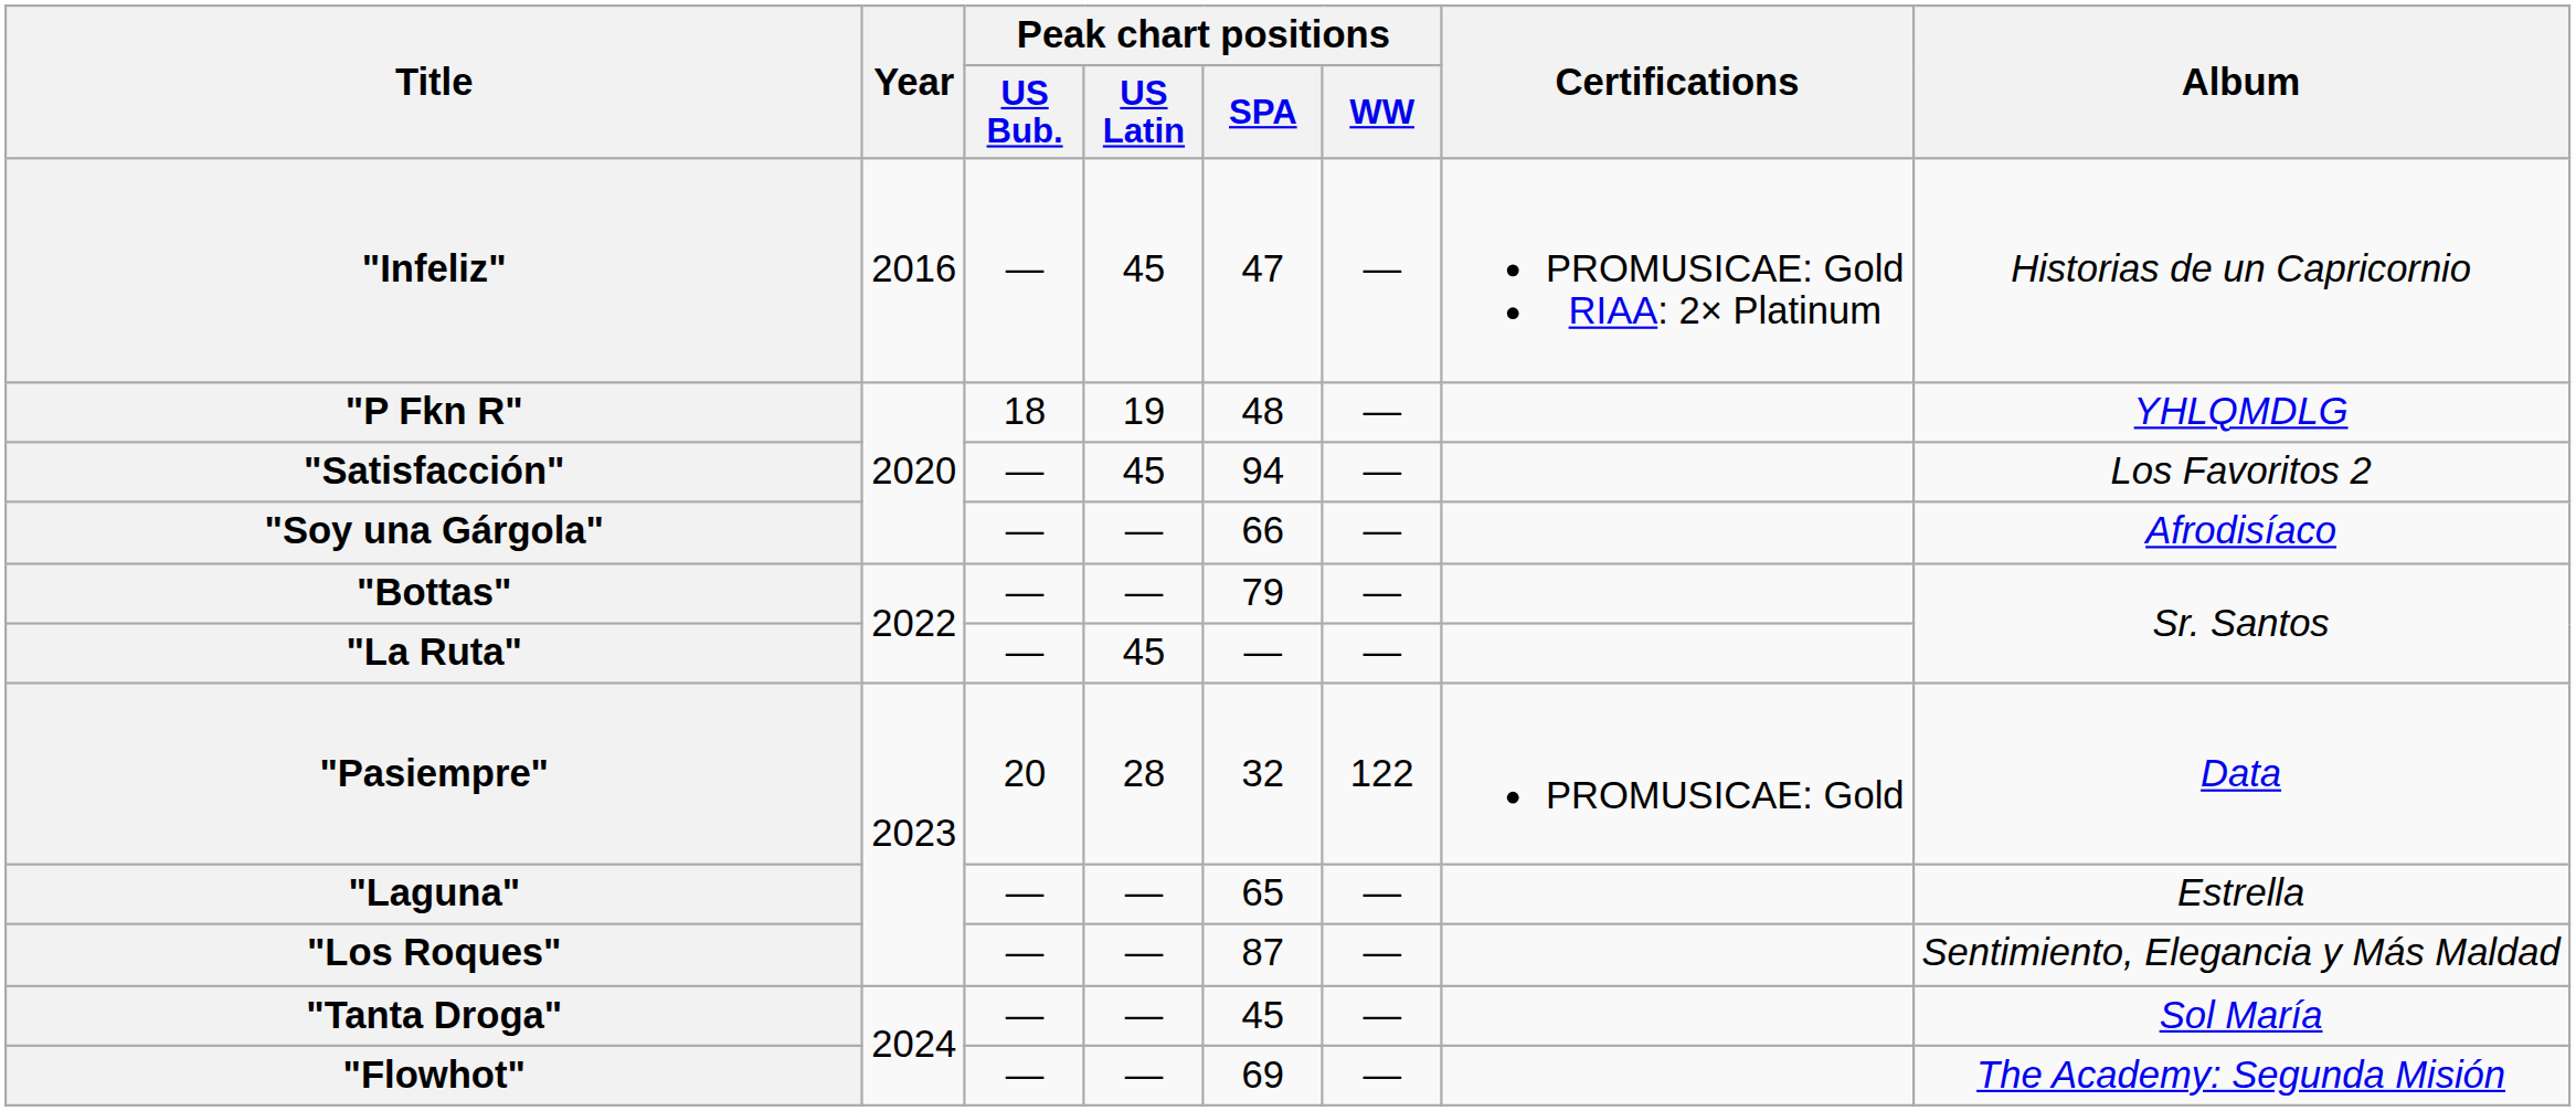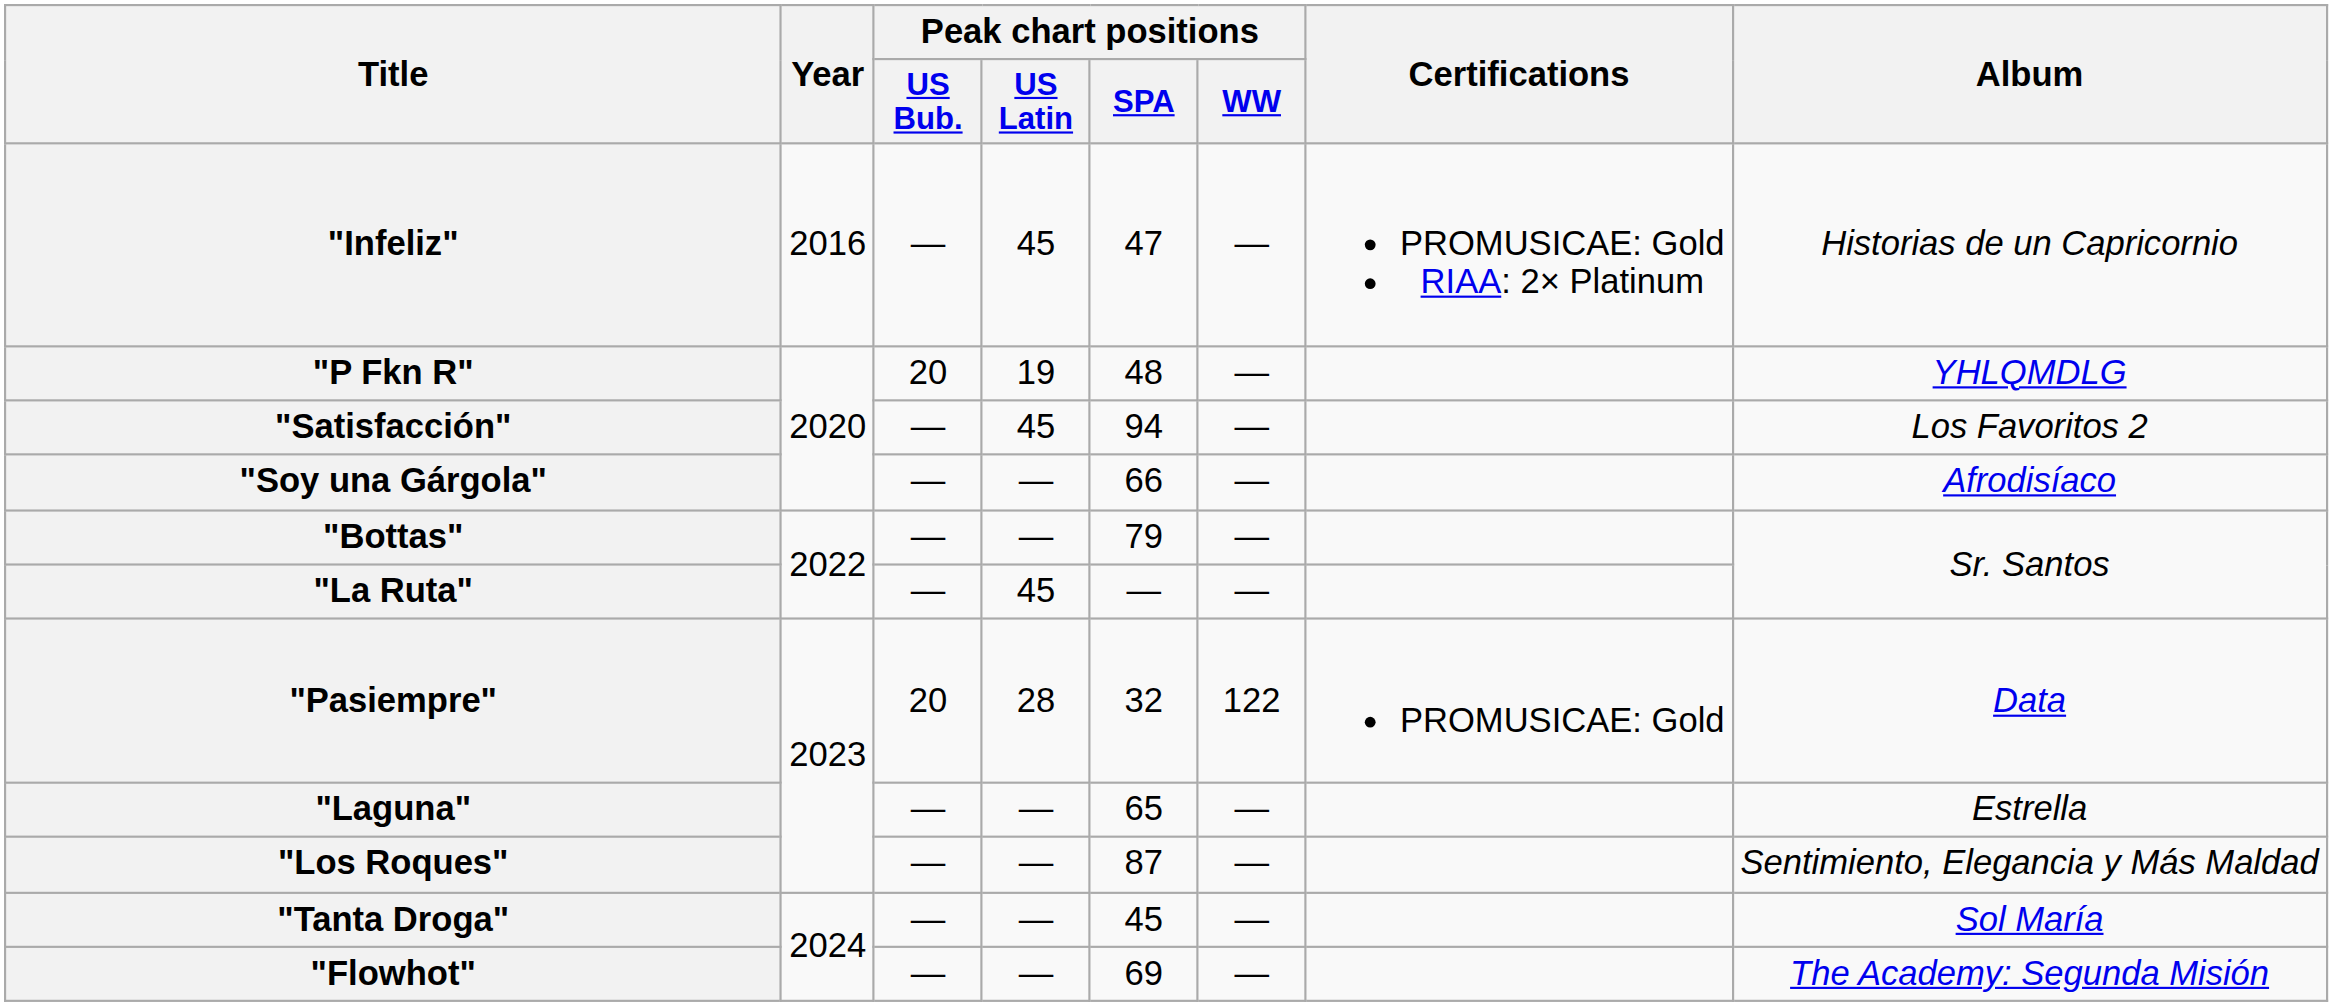"P Fkn R" | Peak chart positions / US Bub.: 18 -> 20
